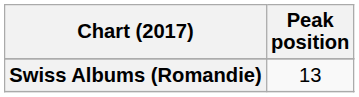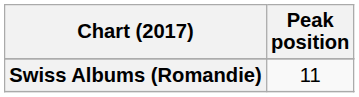Swiss Albums (Romandie) | Peak position: 13 -> 11
